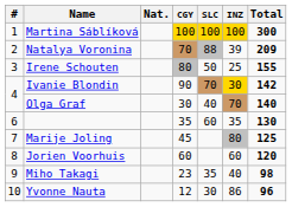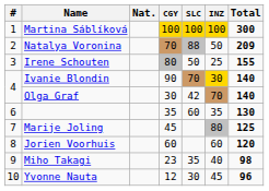Natalya Voronina | INZ: 39 -> 50
Ivanie Blondin | Total: 142 -> 140
Olga Graf | SLC: 40 -> 42
Yvonne Nauta | INZ: 86 -> 45
